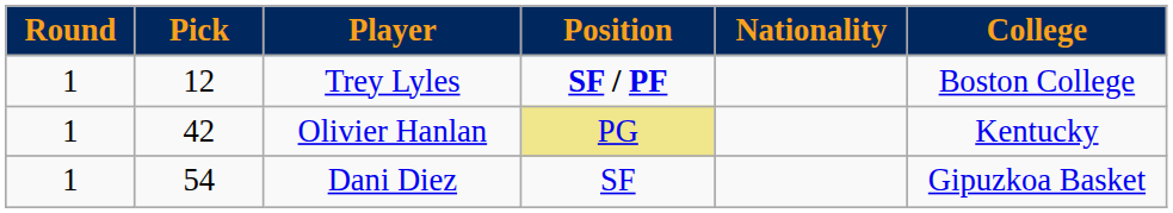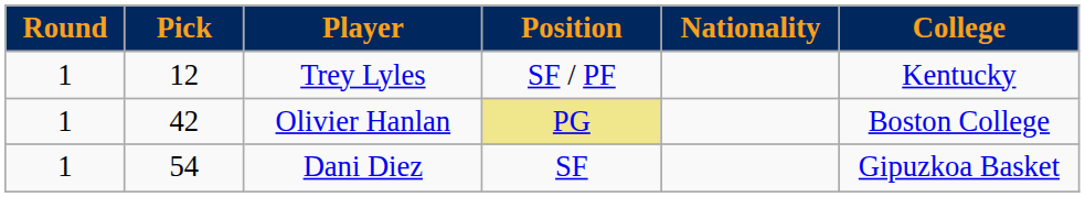Trey Lyles | Position: bold -> normal
Trey Lyles | College: Boston College -> Kentucky
Olivier Hanlan | College: Kentucky -> Boston College
